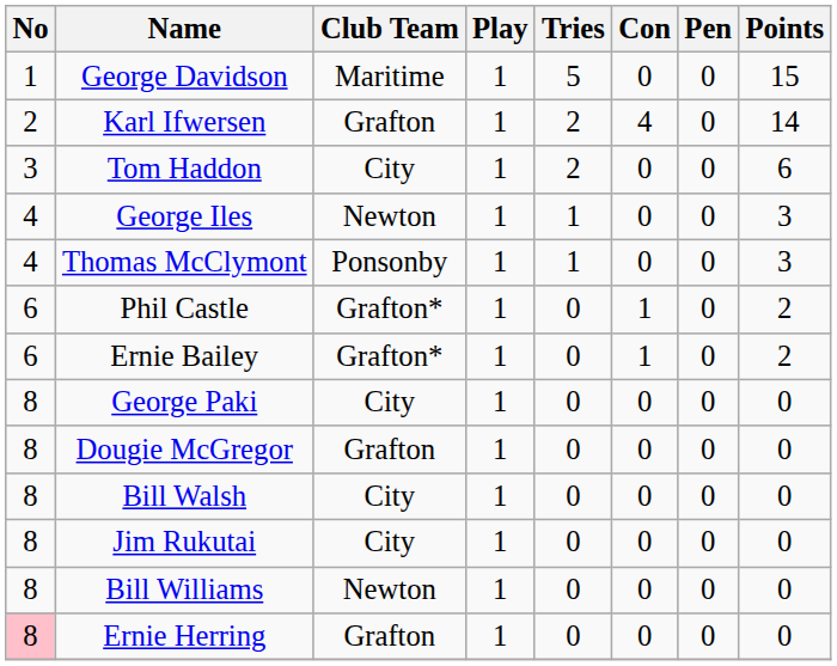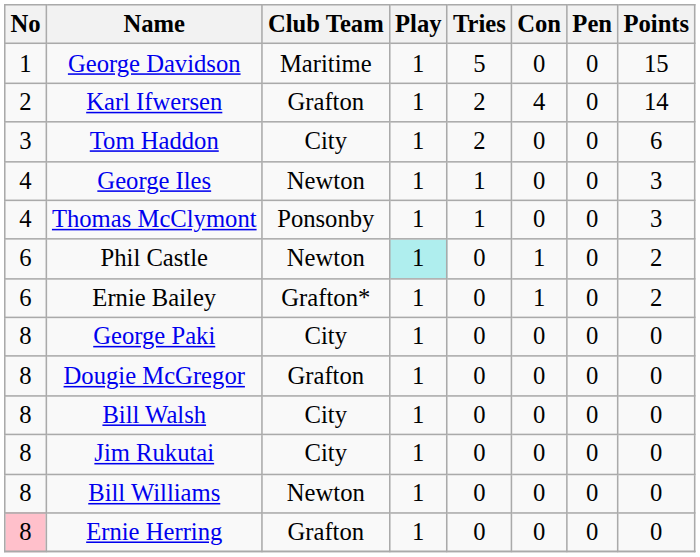Phil Castle | Club Team: Grafton* -> Newton
Phil Castle | Play: no background -> paleturquoise background
